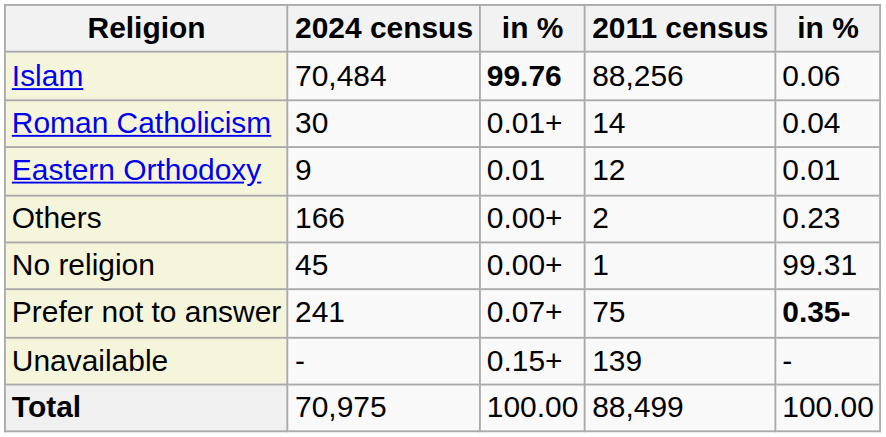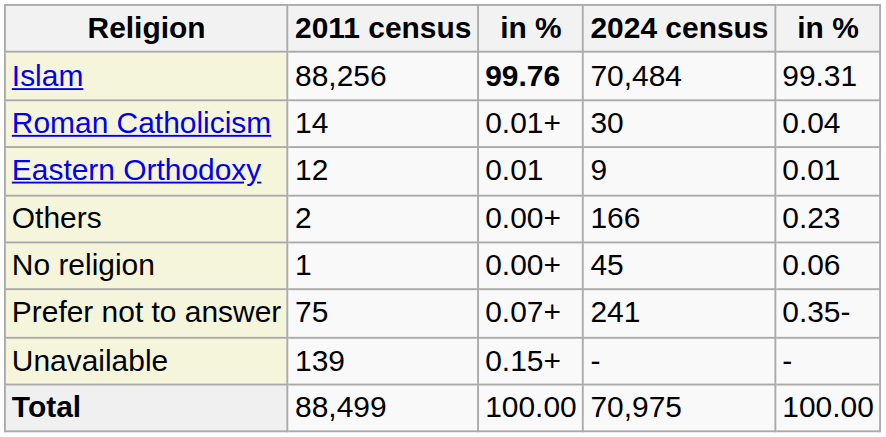columns swapped: 2011 census <-> 2024 census
Islam | column 5: 0.06 -> 99.31
No religion | column 5: 99.31 -> 0.06
Prefer not to answer | column 5: bold -> normal
